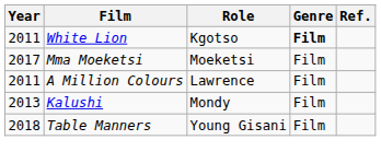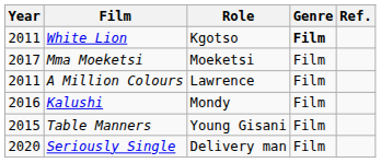Kalushi | Year: 2013 -> 2016
Table Manners | Year: 2018 -> 2015
+ row: 2020 | Seriously Single | Delivery man | Film
